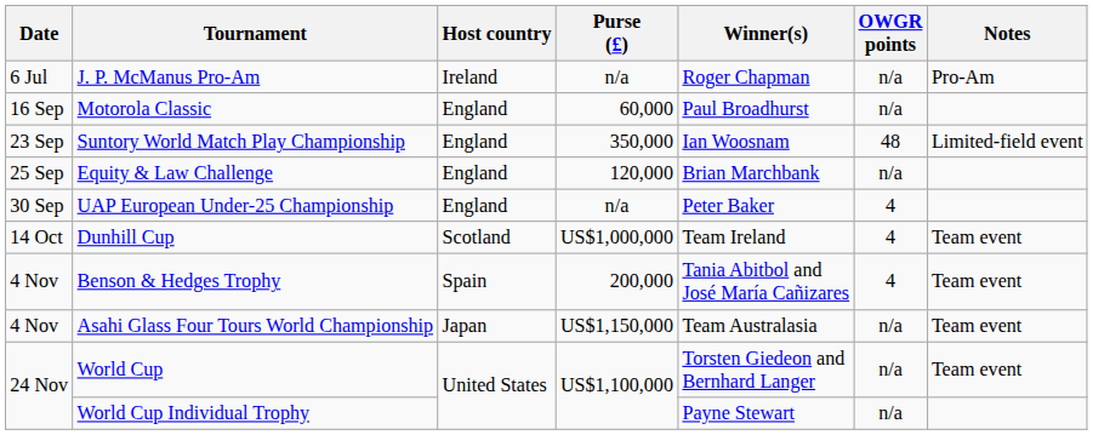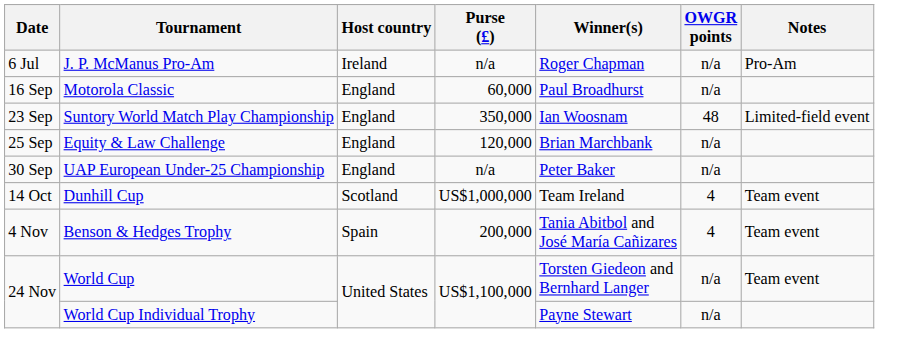UAP European Under-25 Championship | OWGR points: 4 -> n/a
- row: 4 Nov | Asahi Glass Four Tours World Championship | Japan | US$1,150,000 | Team Australasia | n/a | Team event
